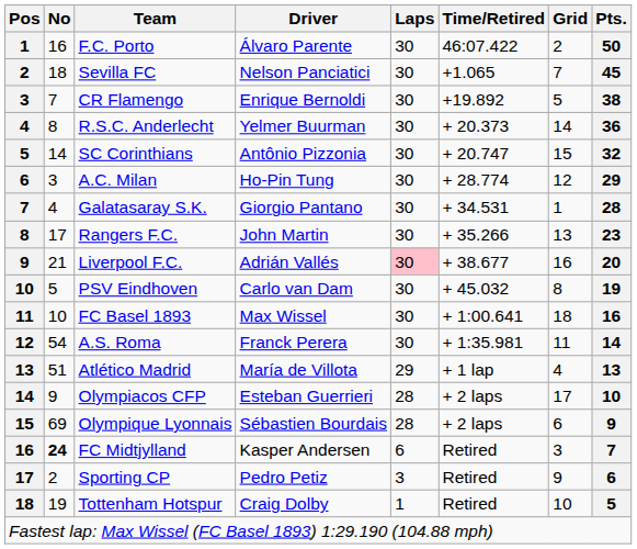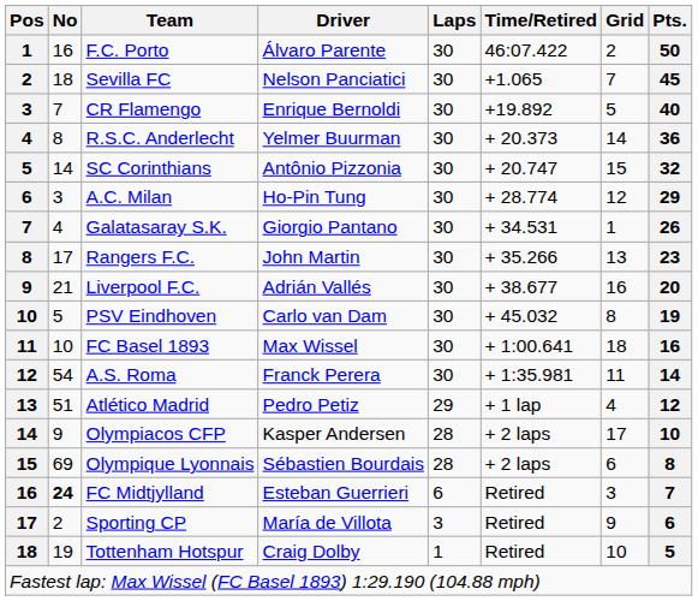CR Flamengo | Pts.: 38 -> 40
Galatasaray S.K. | Pts.: 28 -> 26
Liverpool F.C. | Laps: pink background -> no background
Atlético Madrid | Driver: María de Villota -> Pedro Petiz
Atlético Madrid | Pts.: 13 -> 12
Olympiacos CFP | Driver: Esteban Guerrieri -> Kasper Andersen
Olympique Lyonnais | Pts.: 9 -> 8
FC Midtjylland | Driver: Kasper Andersen -> Esteban Guerrieri
Sporting CP | Driver: Pedro Petiz -> María de Villota
